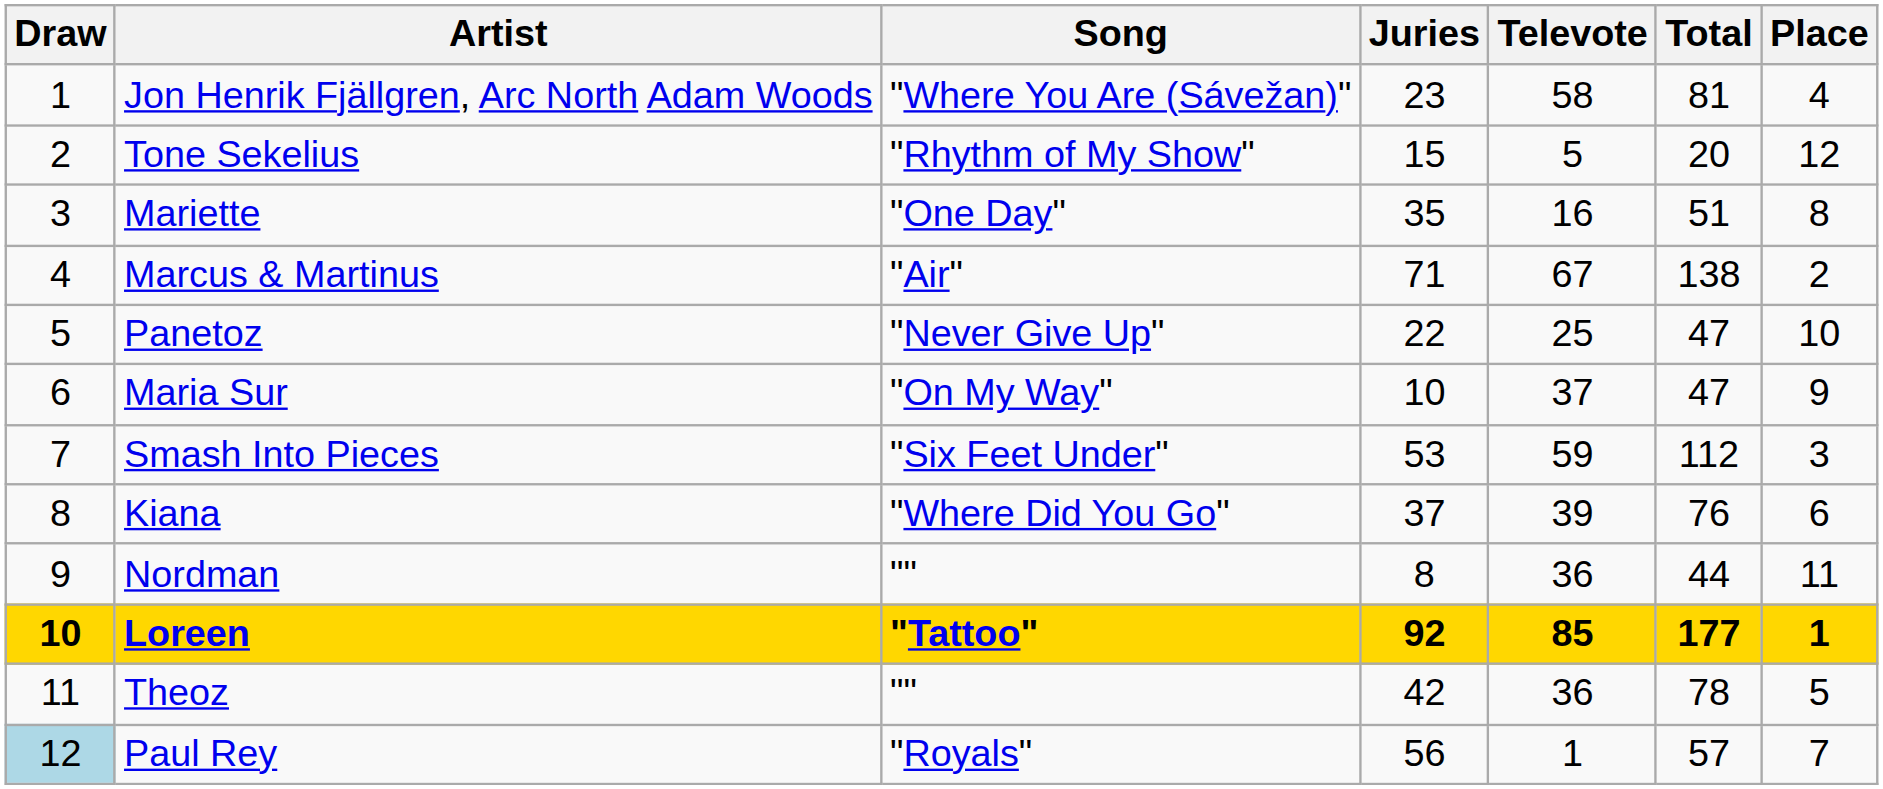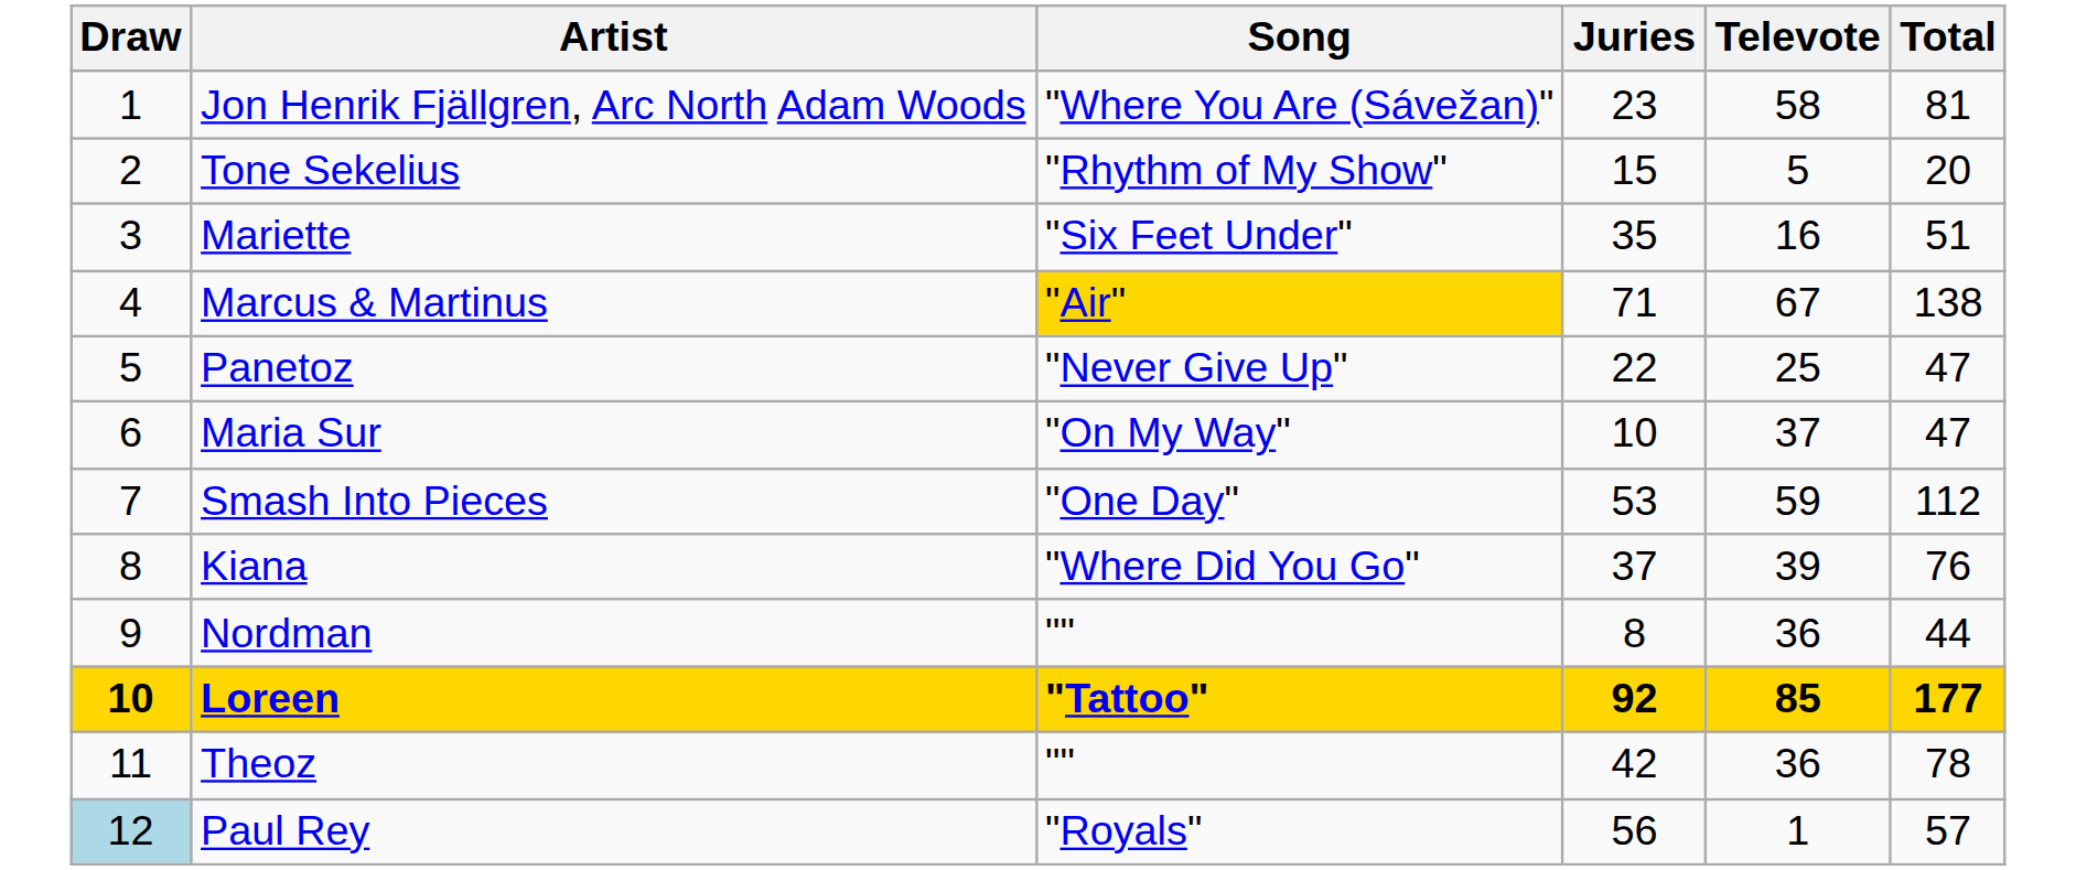- column: Place | 4 | 12 | 8 | 2 | 10 | 9 | 3 | 6 | 11 | 1 | 5 | 7
Mariette | Song: "One Day" -> "Six Feet Under"
Marcus & Martinus | Song: no background -> gold background
Smash Into Pieces | Song: "Six Feet Under" -> "One Day"
